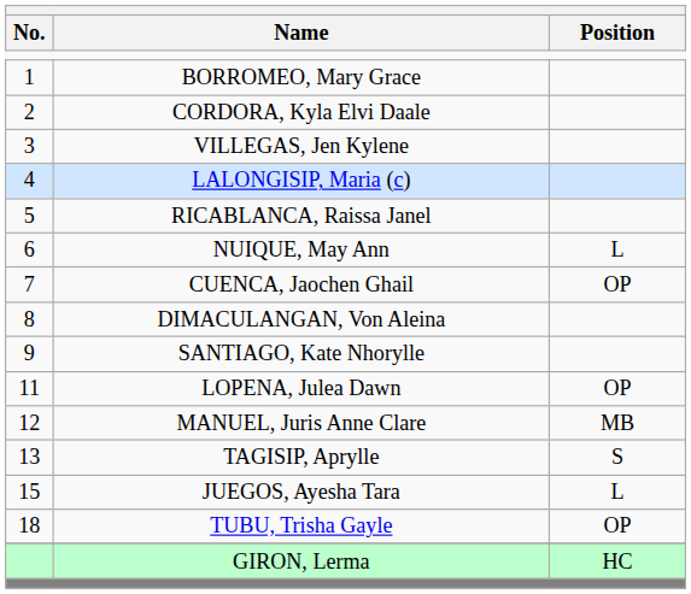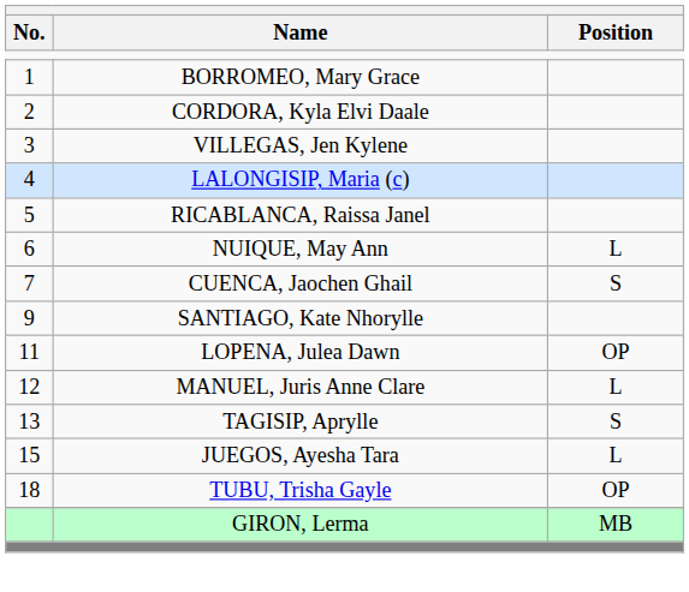CUENCA, Jaochen Ghail | Position: OP -> S
- row: 8 | DIMACULANGAN, Von Aleina
MANUEL, Juris Anne Clare | Position: MB -> L
GIRON, Lerma | Position: HC -> MB
